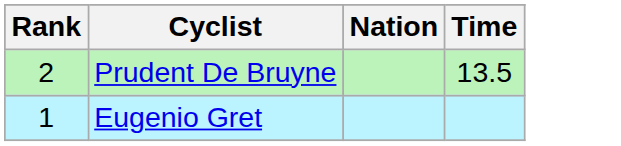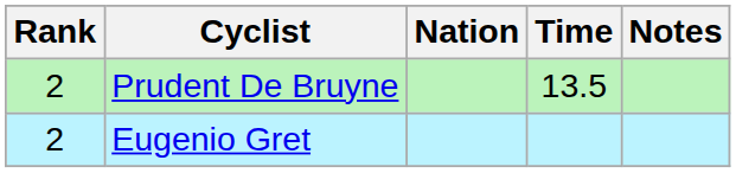+ column: Notes
Eugenio Gret | Rank: 1 -> 2
